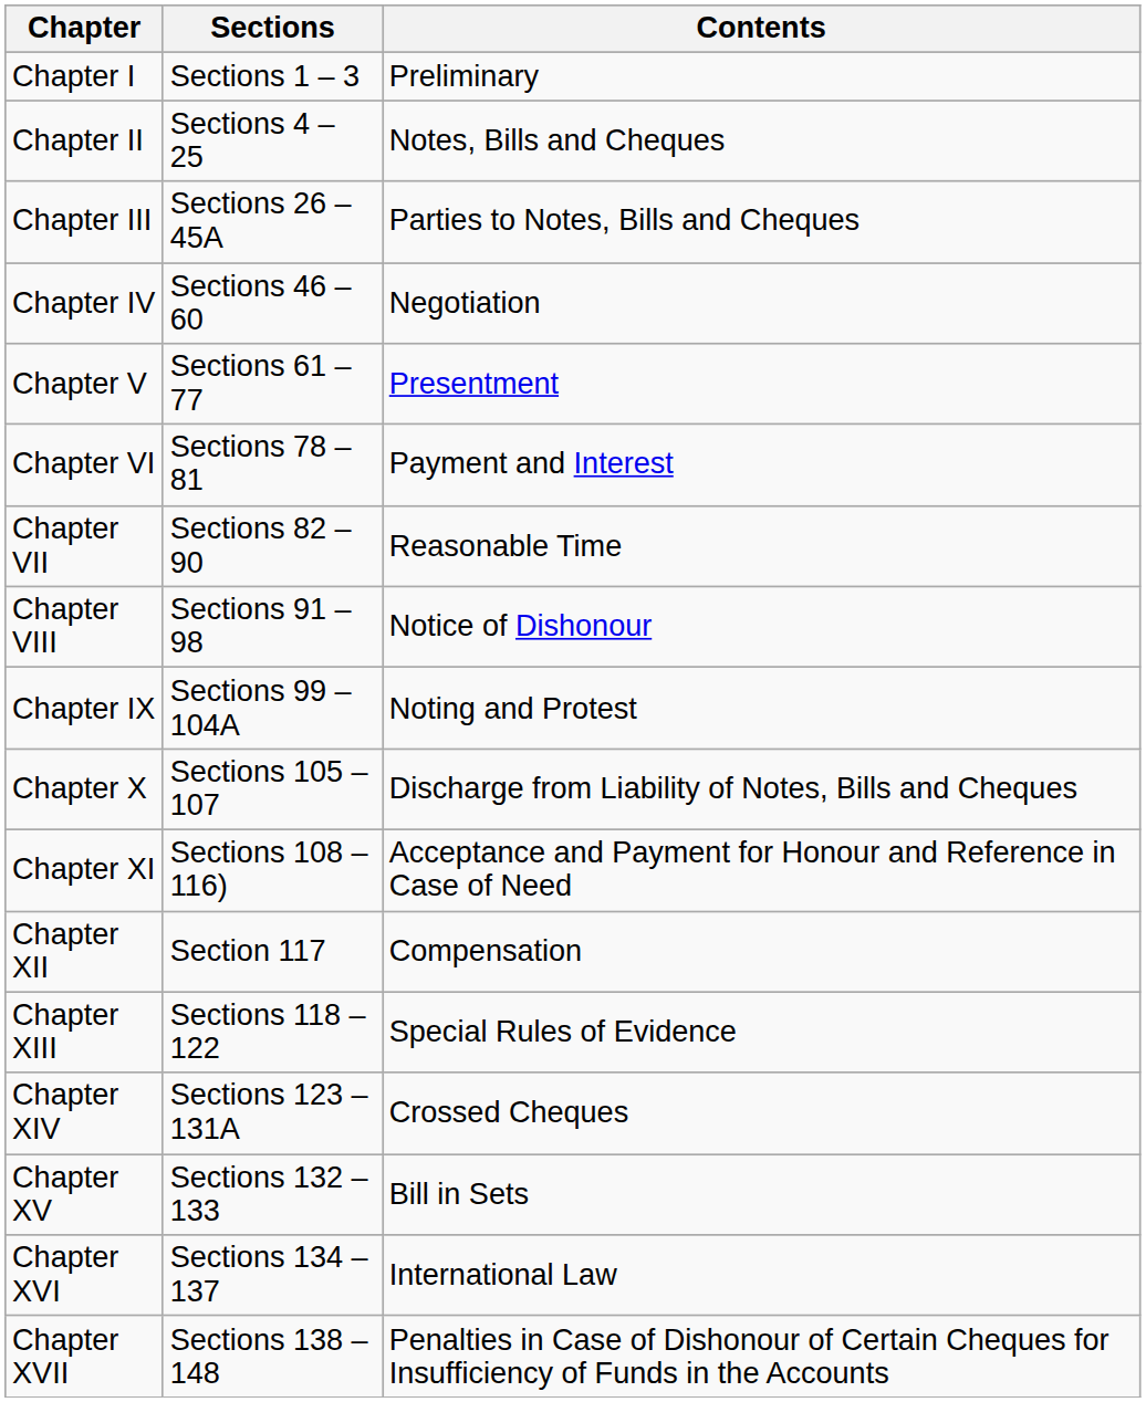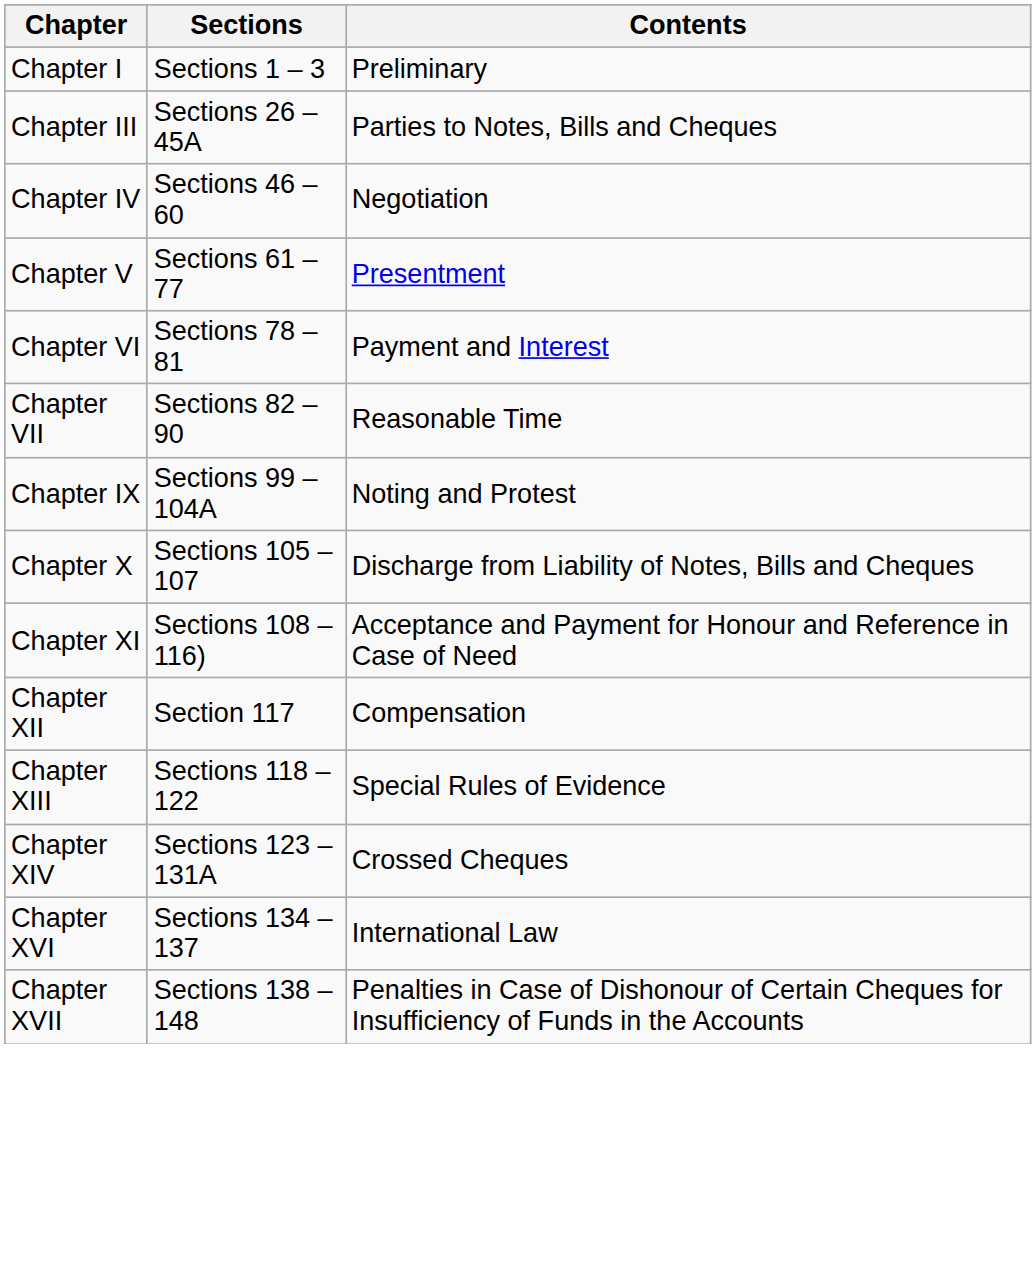- row: Chapter II | Sections 4 – 25 | Notes, Bills and Cheques
- row: Chapter VIII | Sections 91 – 98 | Notice of Dishonour
- row: Chapter XV | Sections 132 – 133 | Bill in Sets
